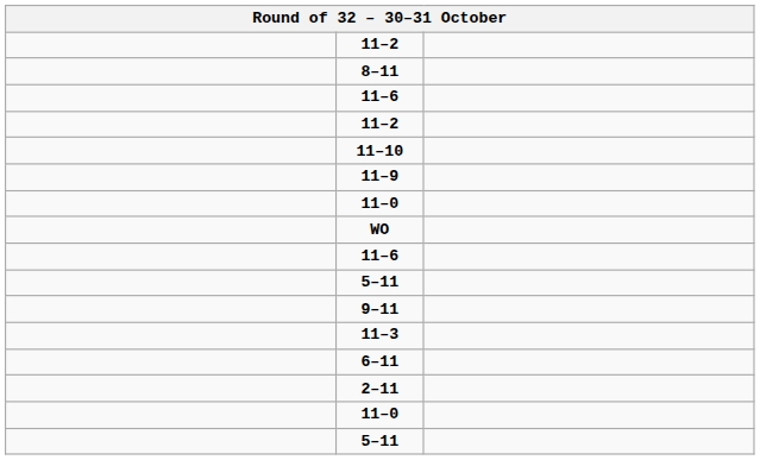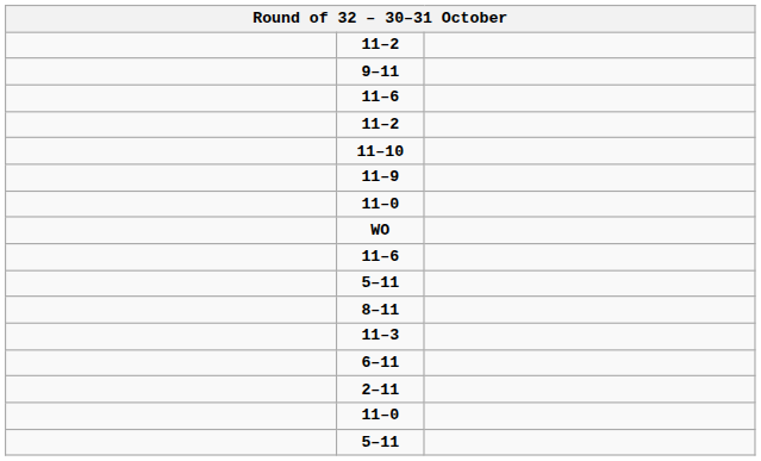rows swapped: 8–11 <-> 9–11
